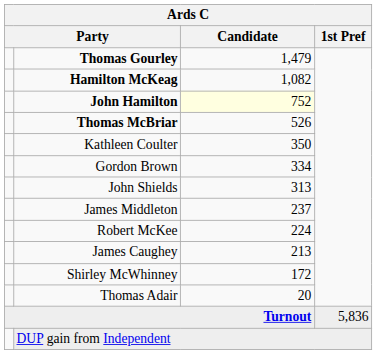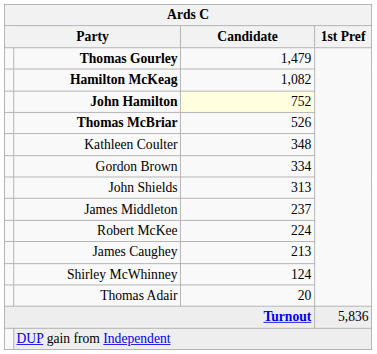Kathleen Coulter | Candidate: 350 -> 348
Shirley McWhinney | Candidate: 172 -> 124
